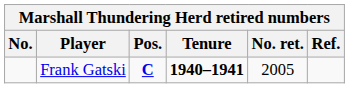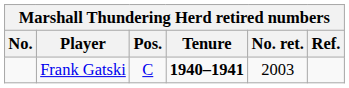Frank Gatski | Pos.: bold -> normal
Frank Gatski | No. ret.: 2005 -> 2003
